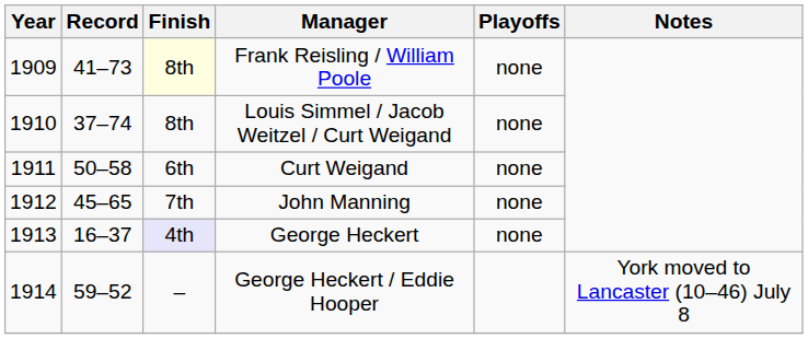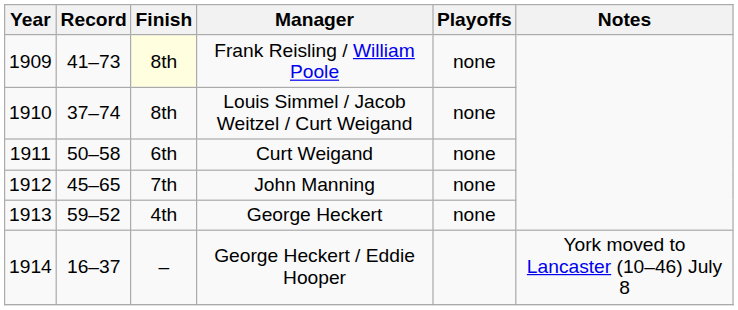George Heckert | Record: 16–37 -> 59–52
George Heckert | Finish: lavender background -> no background
George Heckert / Eddie Hooper | Record: 59–52 -> 16–37
